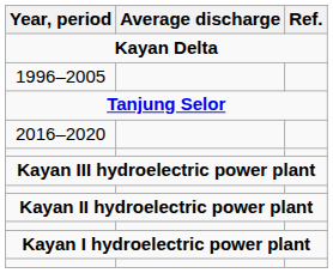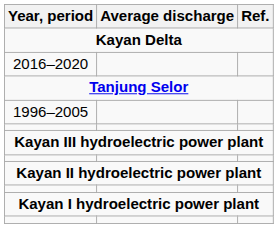rows swapped: 1996–2005 <-> 2016–2020
